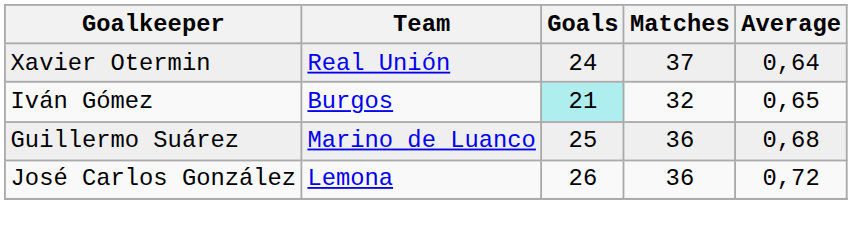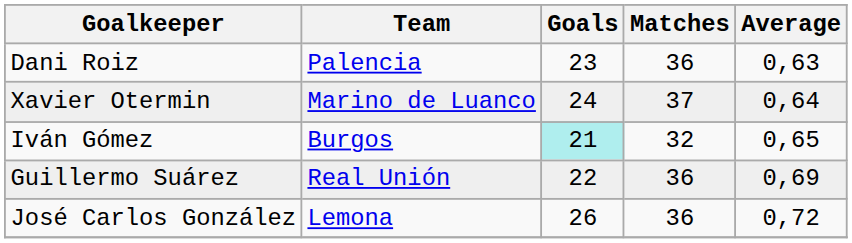+ row: Dani Roiz | Palencia | 23 | 36 | 0,63
Xavier Otermin | Team: Real Unión -> Marino de Luanco
Guillermo Suárez | Team: Marino de Luanco -> Real Unión
Guillermo Suárez | Goals: 25 -> 22
Guillermo Suárez | Average: 0,68 -> 0,69
